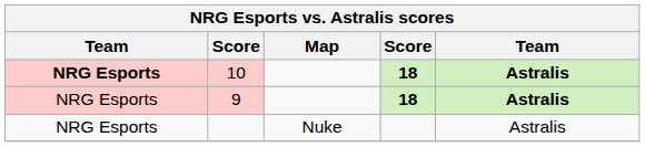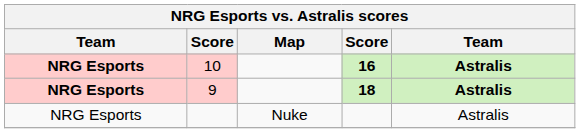10 | column 4: 18 -> 16
9 | column 1: normal -> bold
